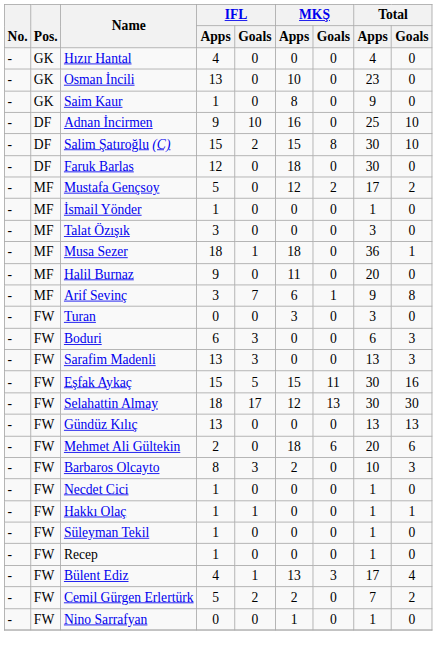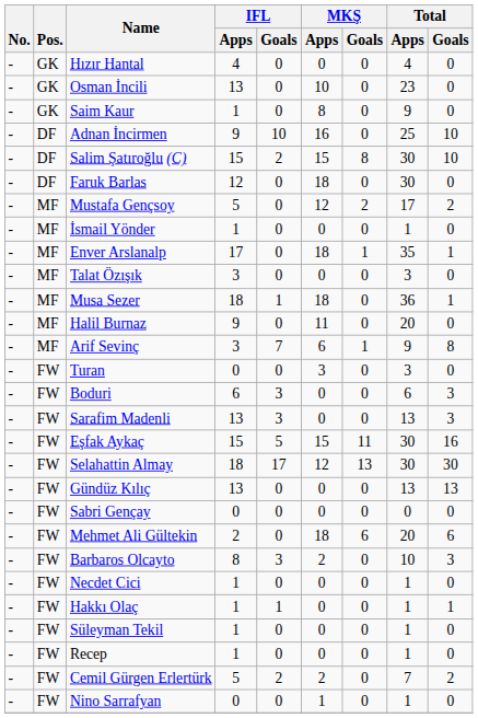+ row: - | MF | Enver Arslanalp | 17 | 0 | 18 | 1 | 35 | 1
+ row: - | FW | Sabri Gençay | 0 | 0 | 0 | 0 | 0 | 0
- row: - | FW | Bülent Ediz | 4 | 1 | 13 | 3 | 17 | 4
